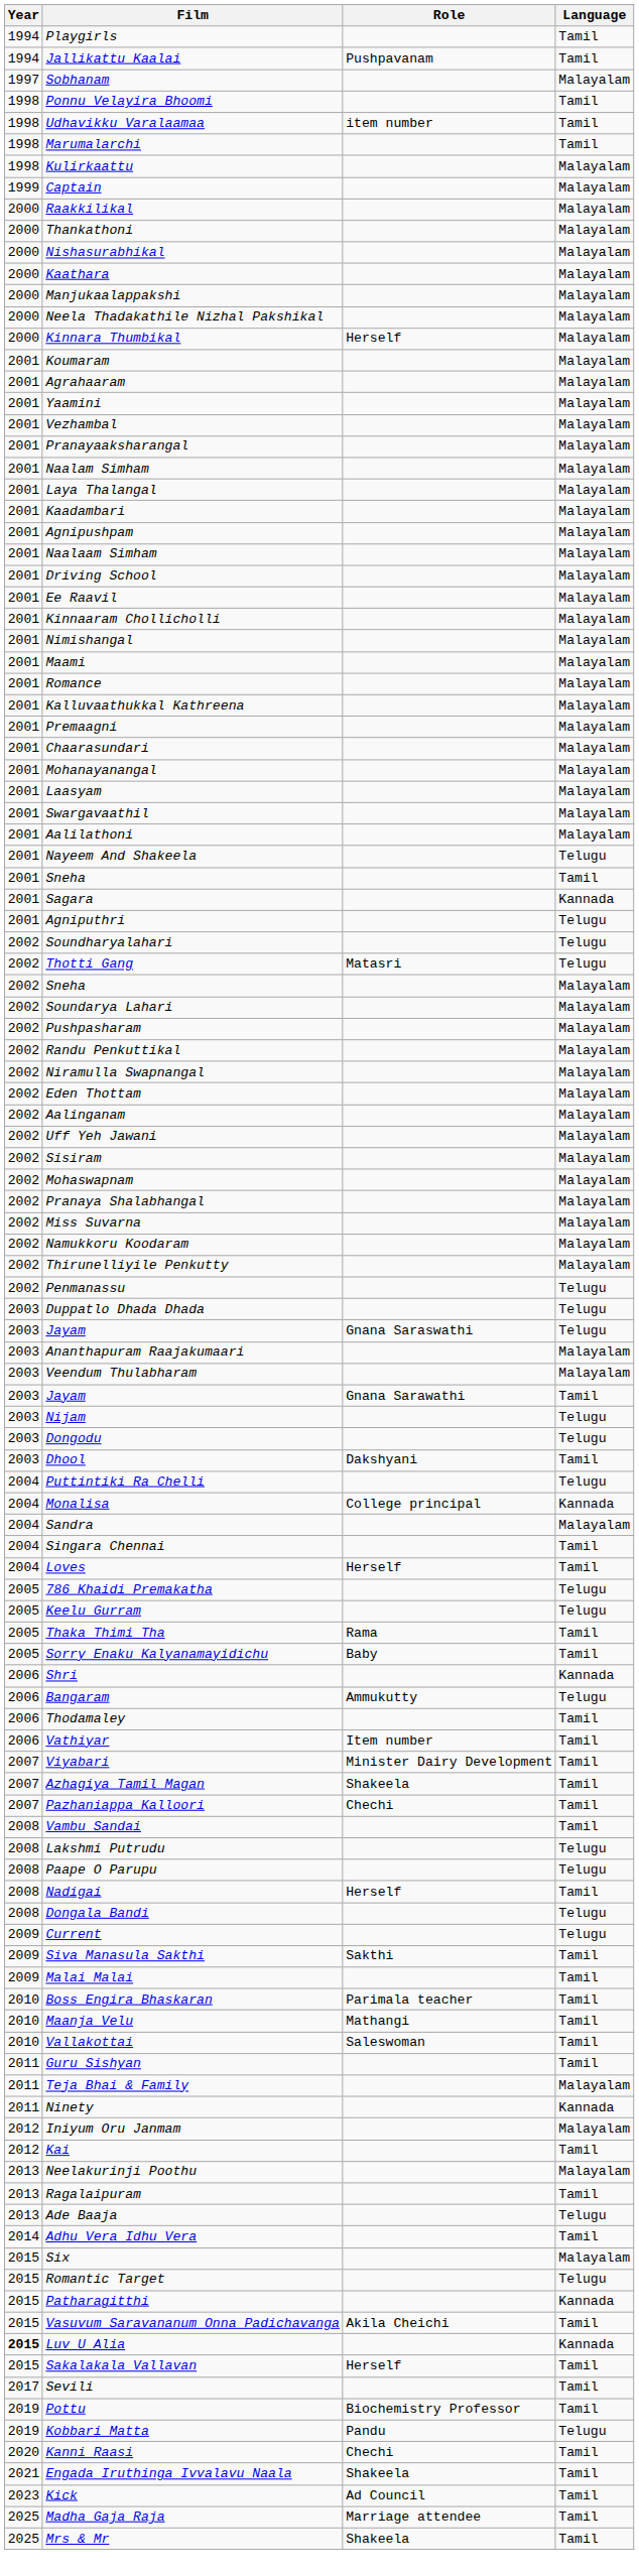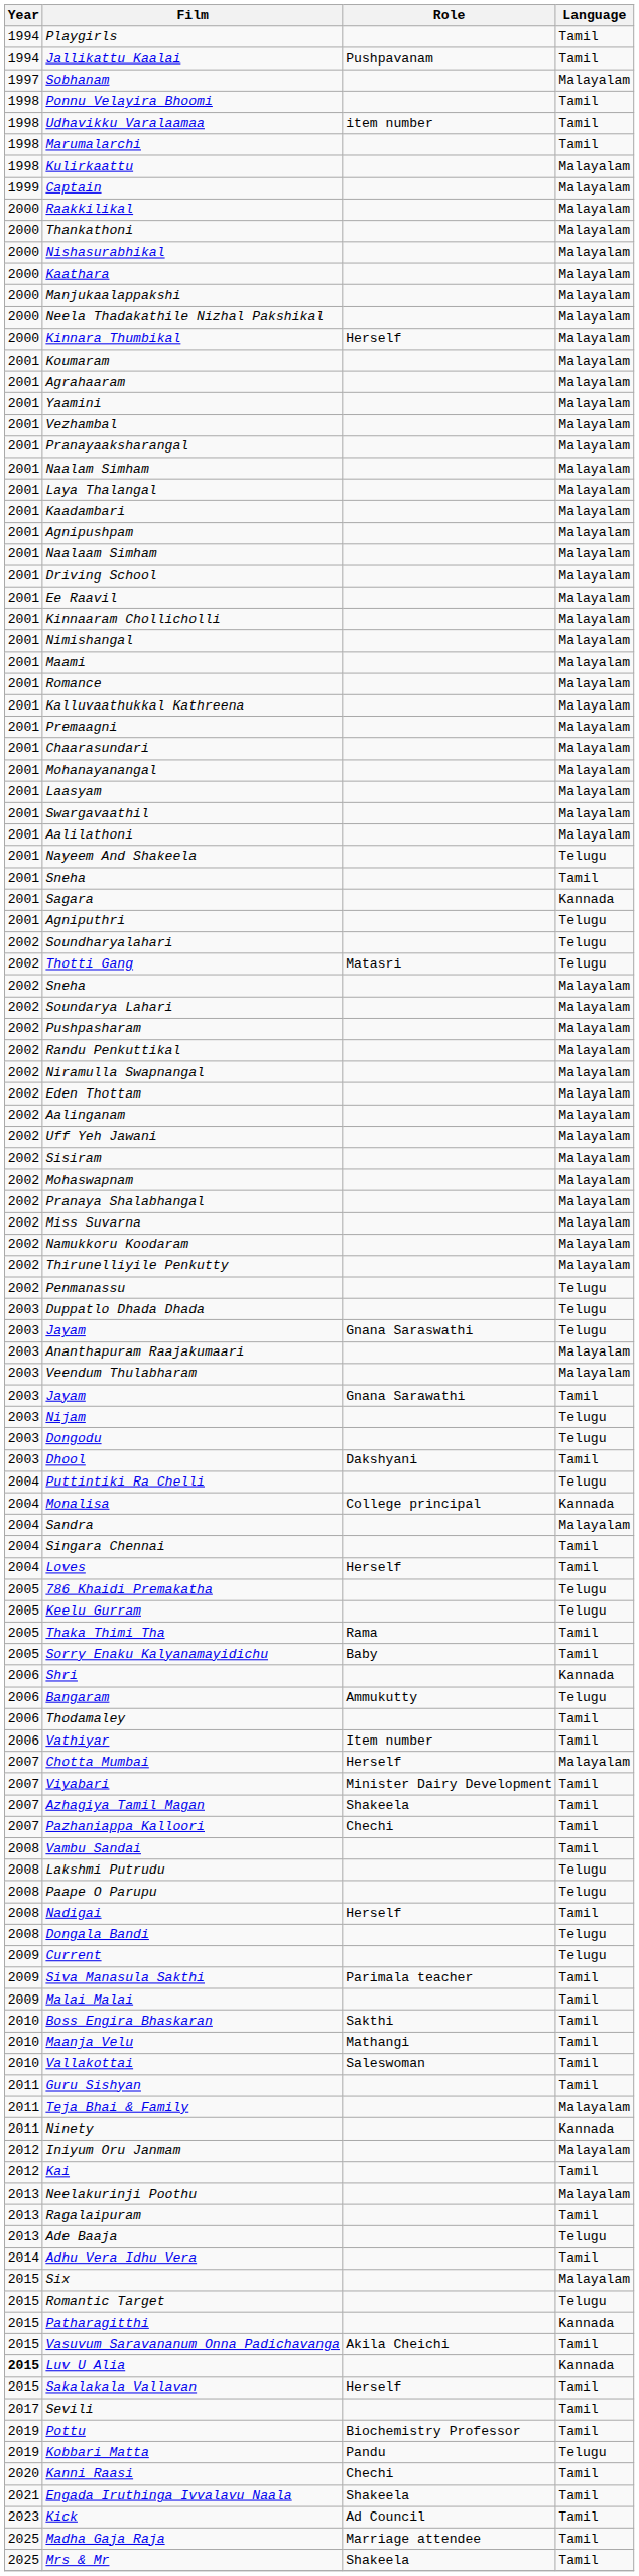+ row: 2007 | Chotta Mumbai | Herself | Malayalam
Siva Manasula Sakthi | Role: Sakthi -> Parimala teacher
Boss Engira Bhaskaran | Role: Parimala teacher -> Sakthi
